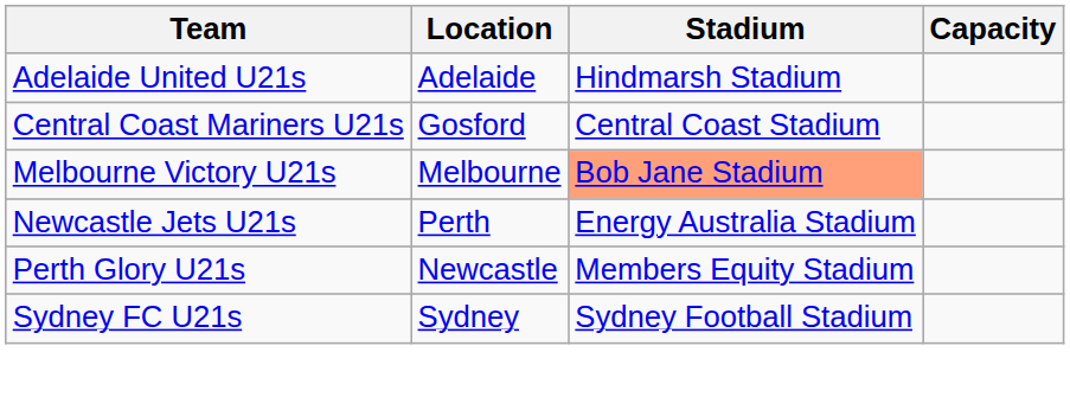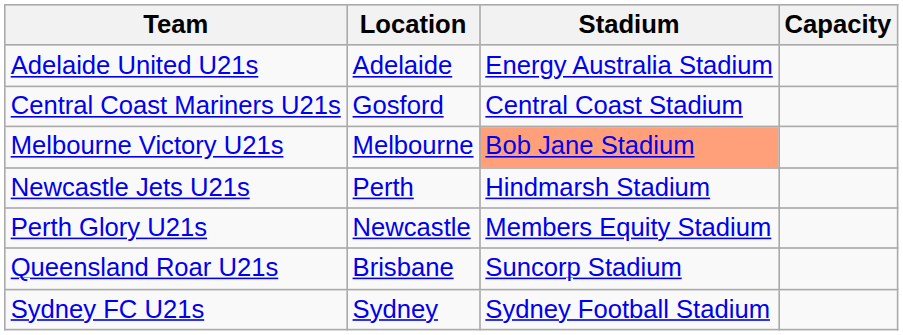Adelaide United U21s | Stadium: Hindmarsh Stadium -> Energy Australia Stadium
Newcastle Jets U21s | Stadium: Energy Australia Stadium -> Hindmarsh Stadium
+ row: Queensland Roar U21s | Brisbane | Suncorp Stadium
